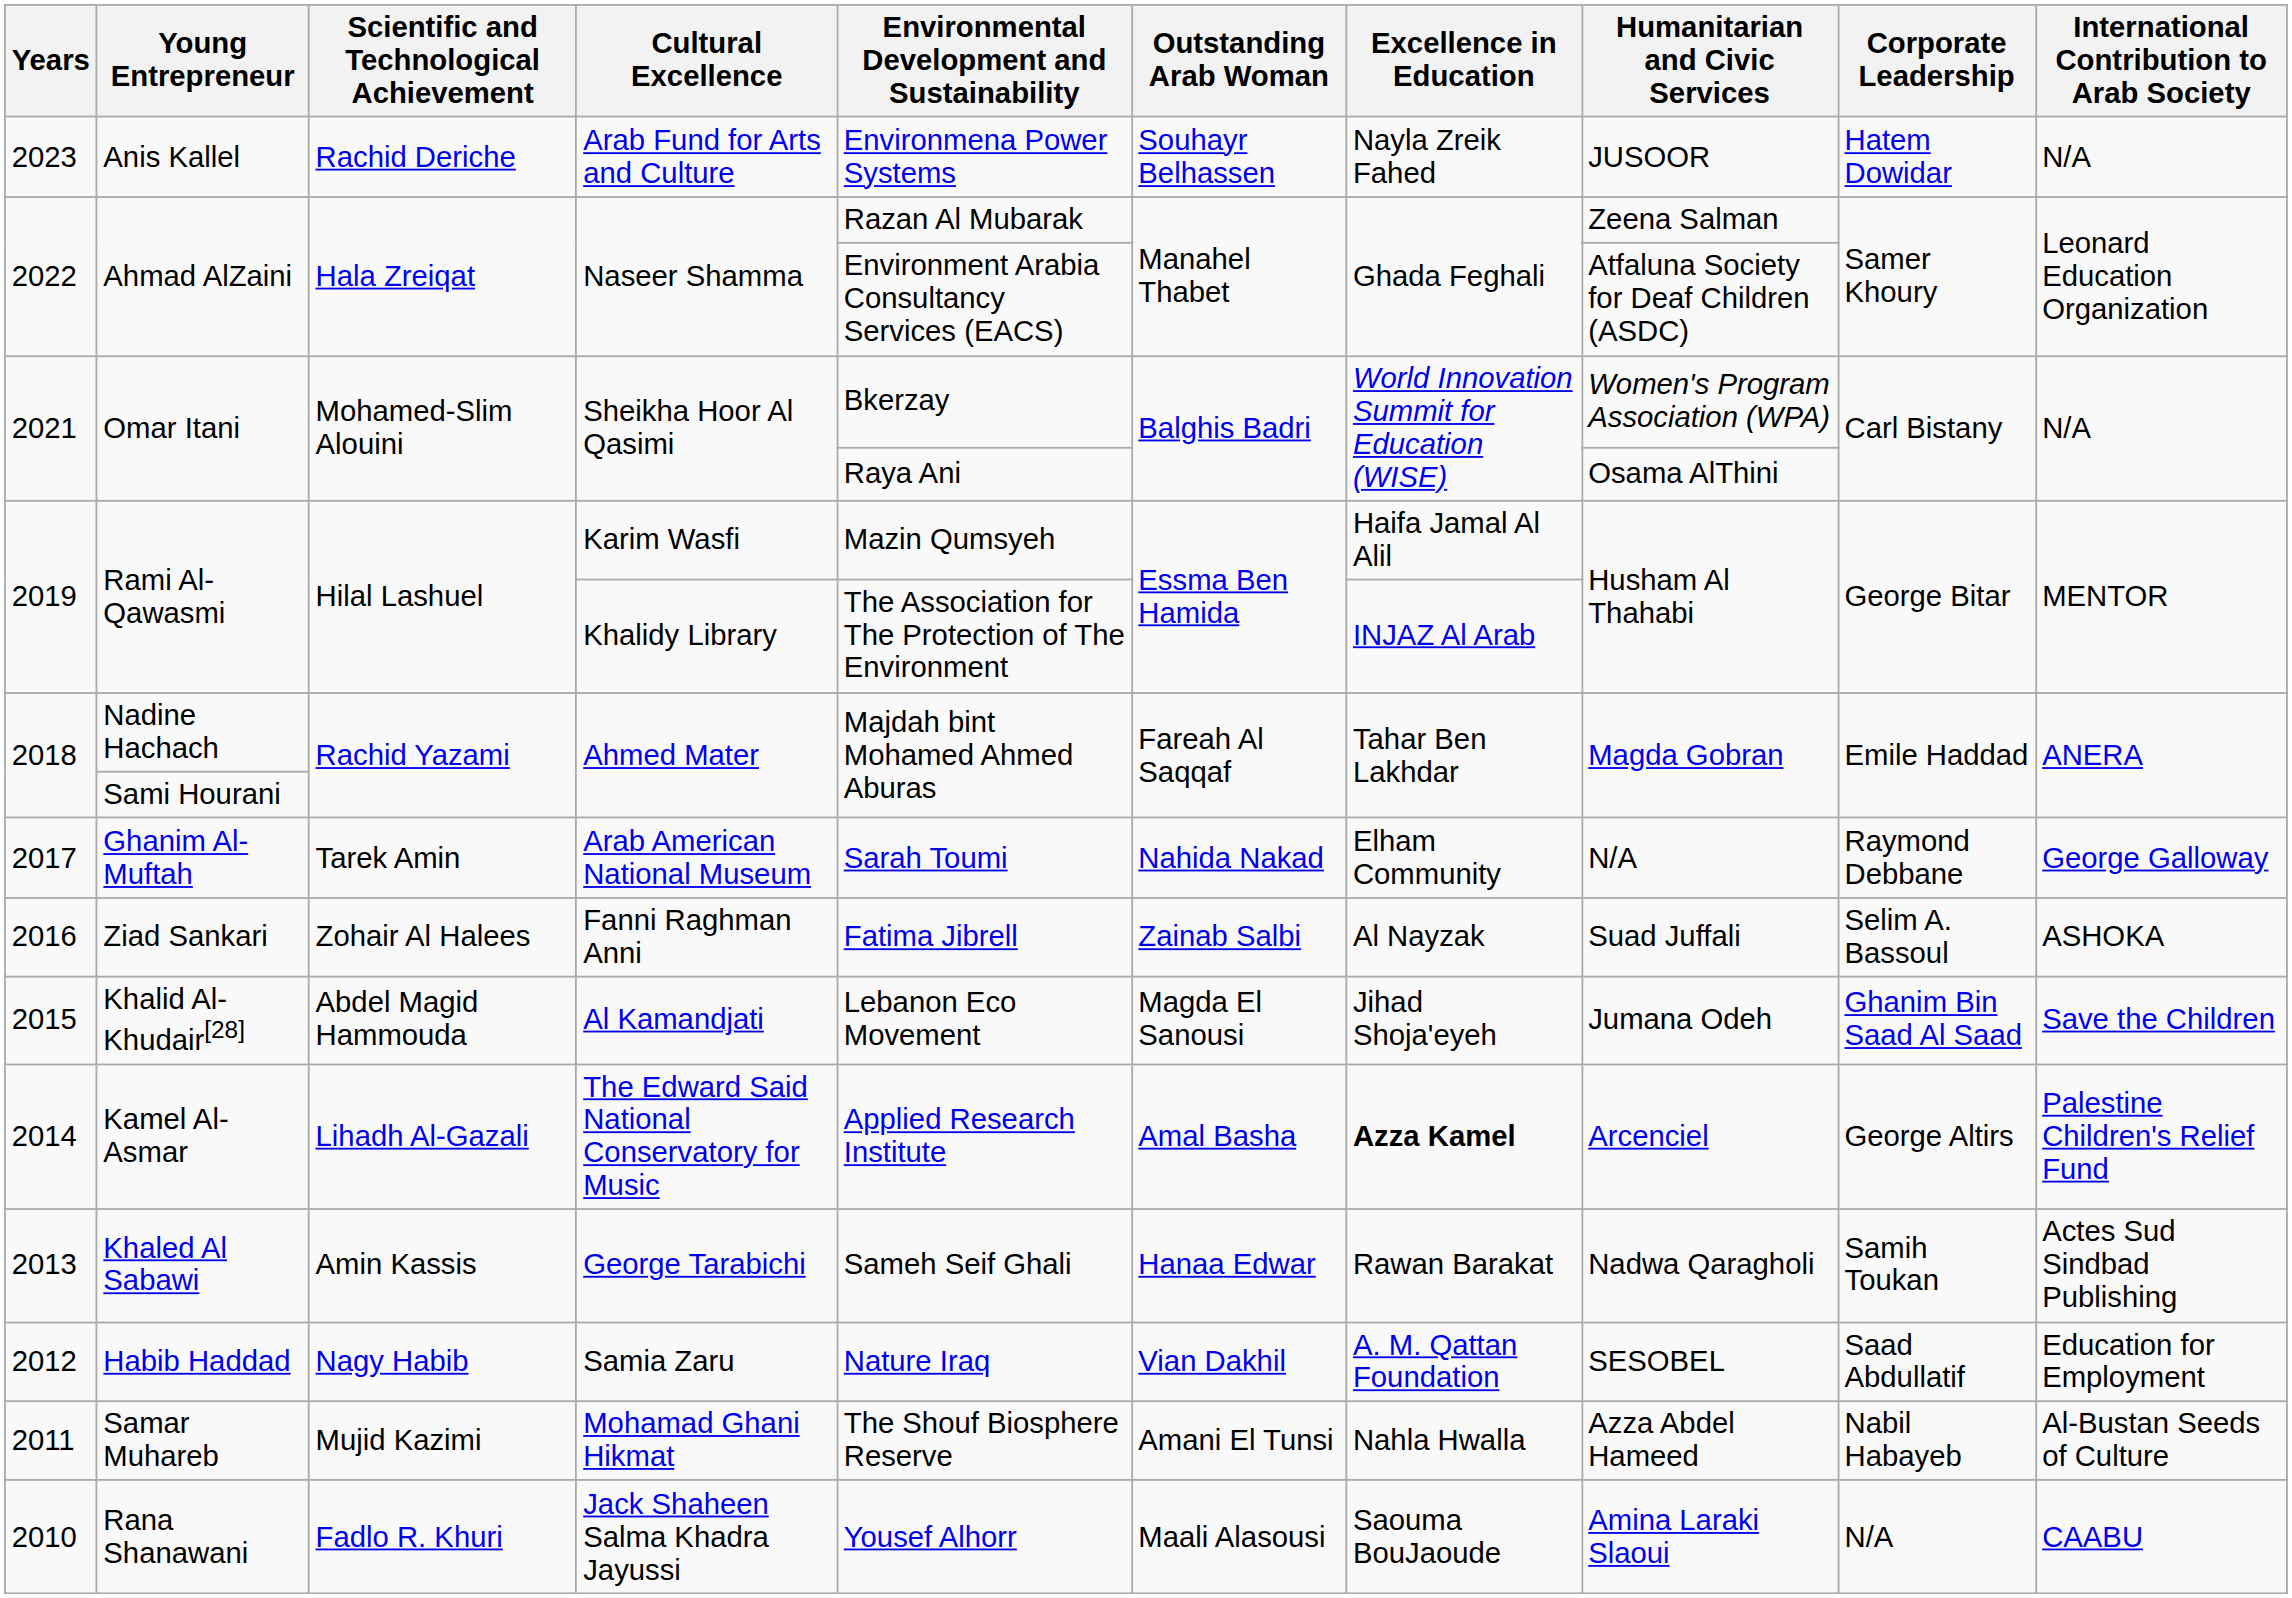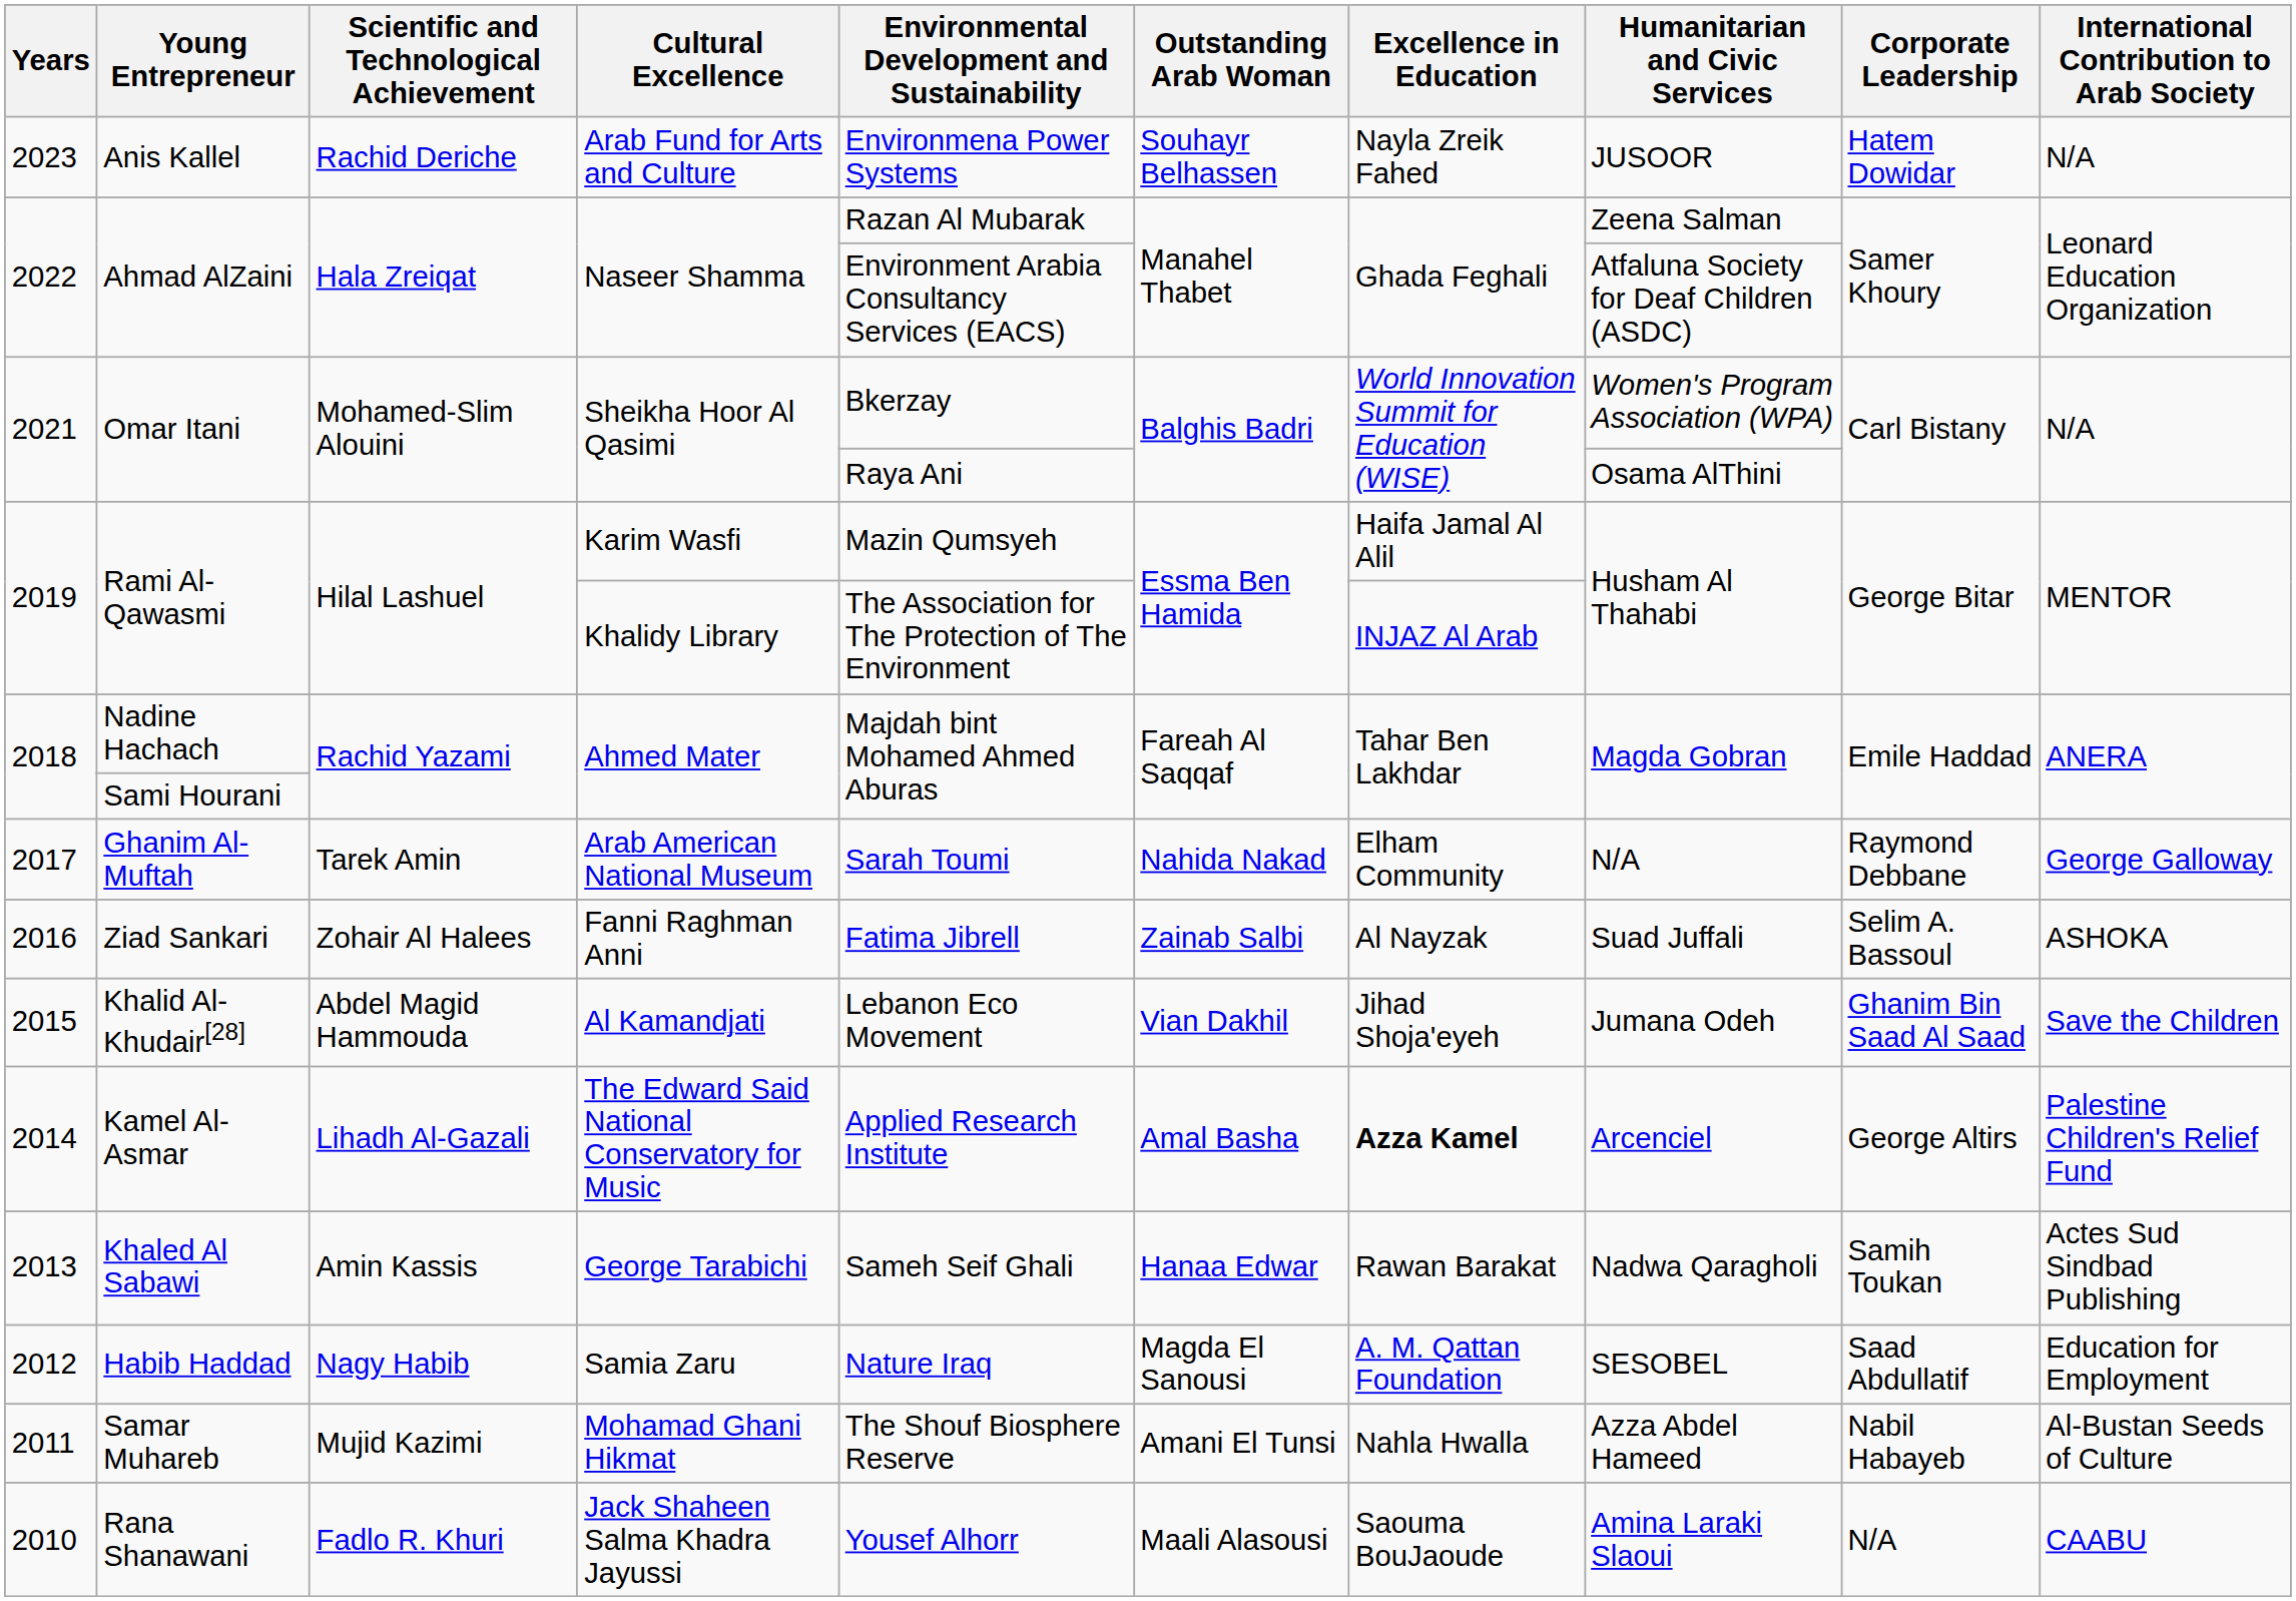Khalid Al-Khudair[28] | Outstanding Arab Woman: Magda El Sanousi -> Vian Dakhil
Habib Haddad | Outstanding Arab Woman: Vian Dakhil -> Magda El Sanousi
